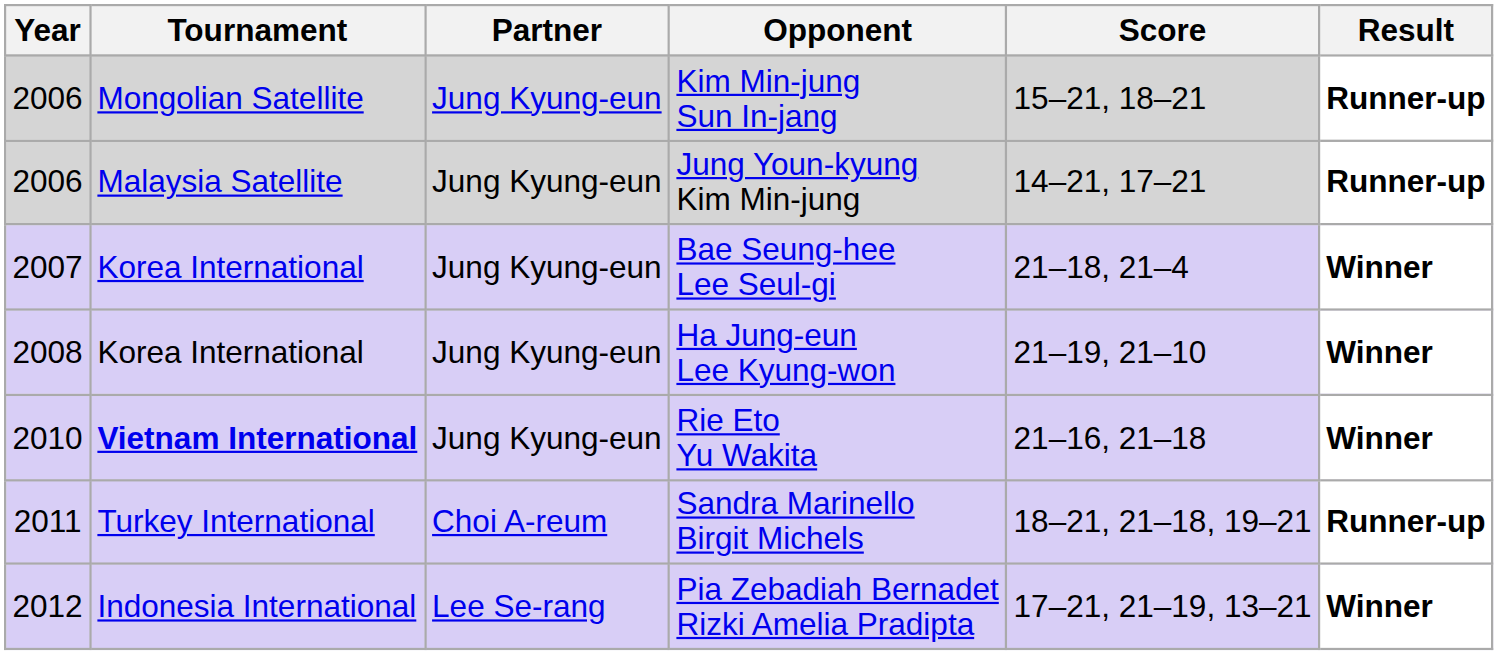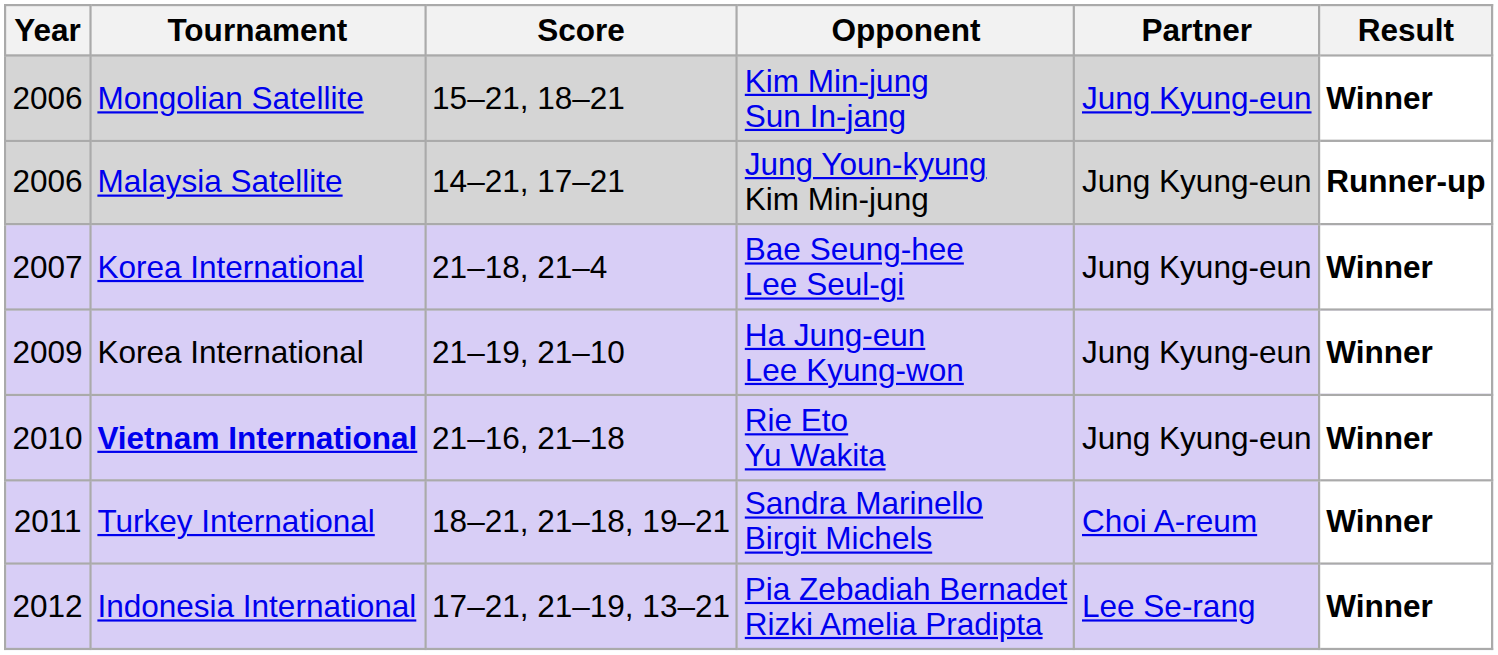columns swapped: Partner <-> Score
Kim Min-jung Sun In-jang | Result: Runner-up -> Winner
Ha Jung-eun Lee Kyung-won | Year: 2008 -> 2009
Sandra Marinello Birgit Michels | Result: Runner-up -> Winner
